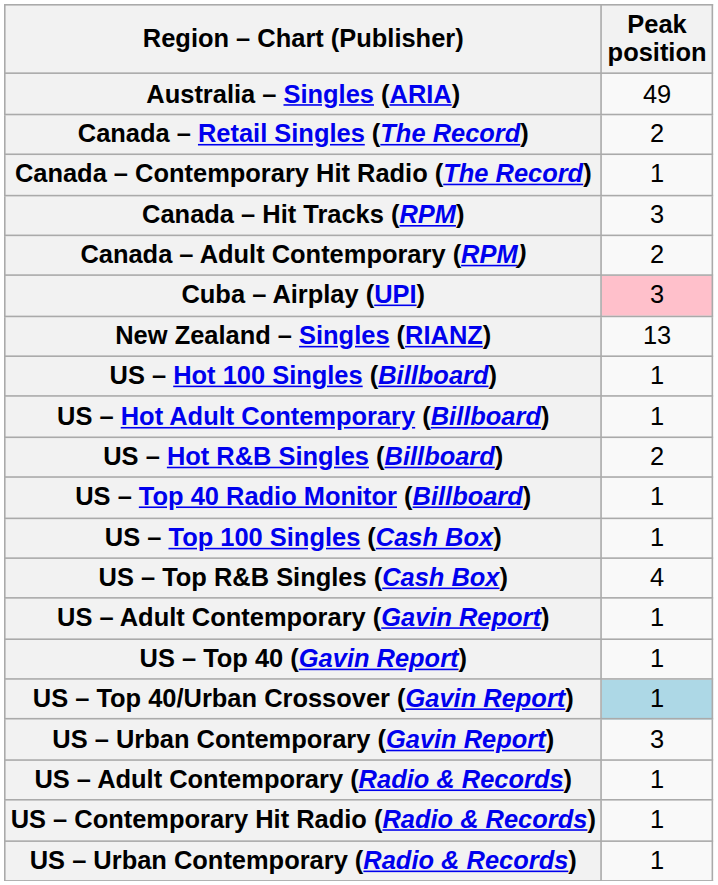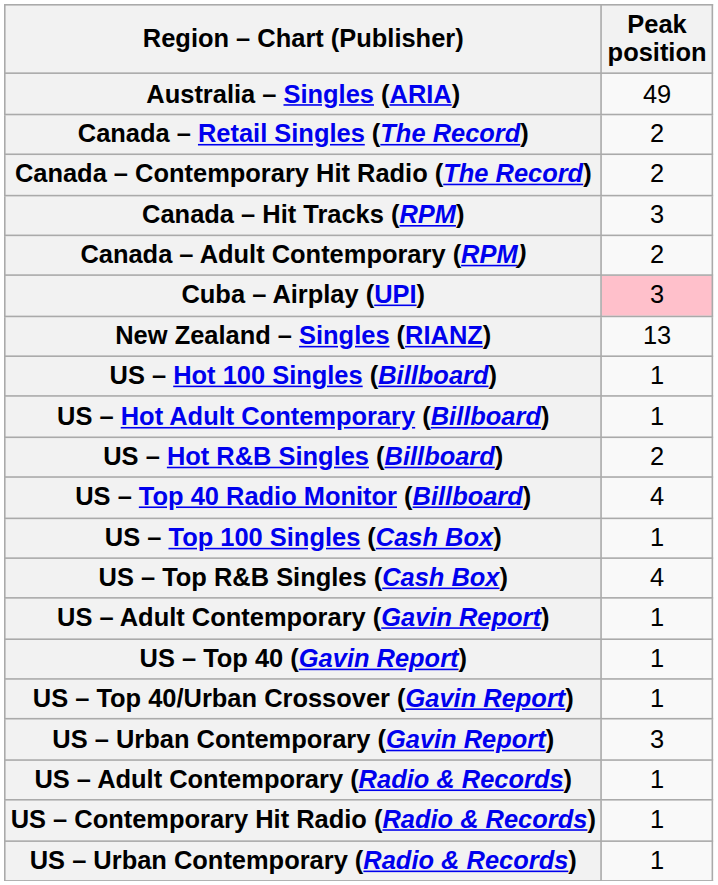Canada – Contemporary Hit Radio (The Record) | Peak position: 1 -> 2
US – Top 40 Radio Monitor (Billboard) | Peak position: 1 -> 4
US – Top 40/Urban Crossover (Gavin Report) | Peak position: lightblue background -> no background
